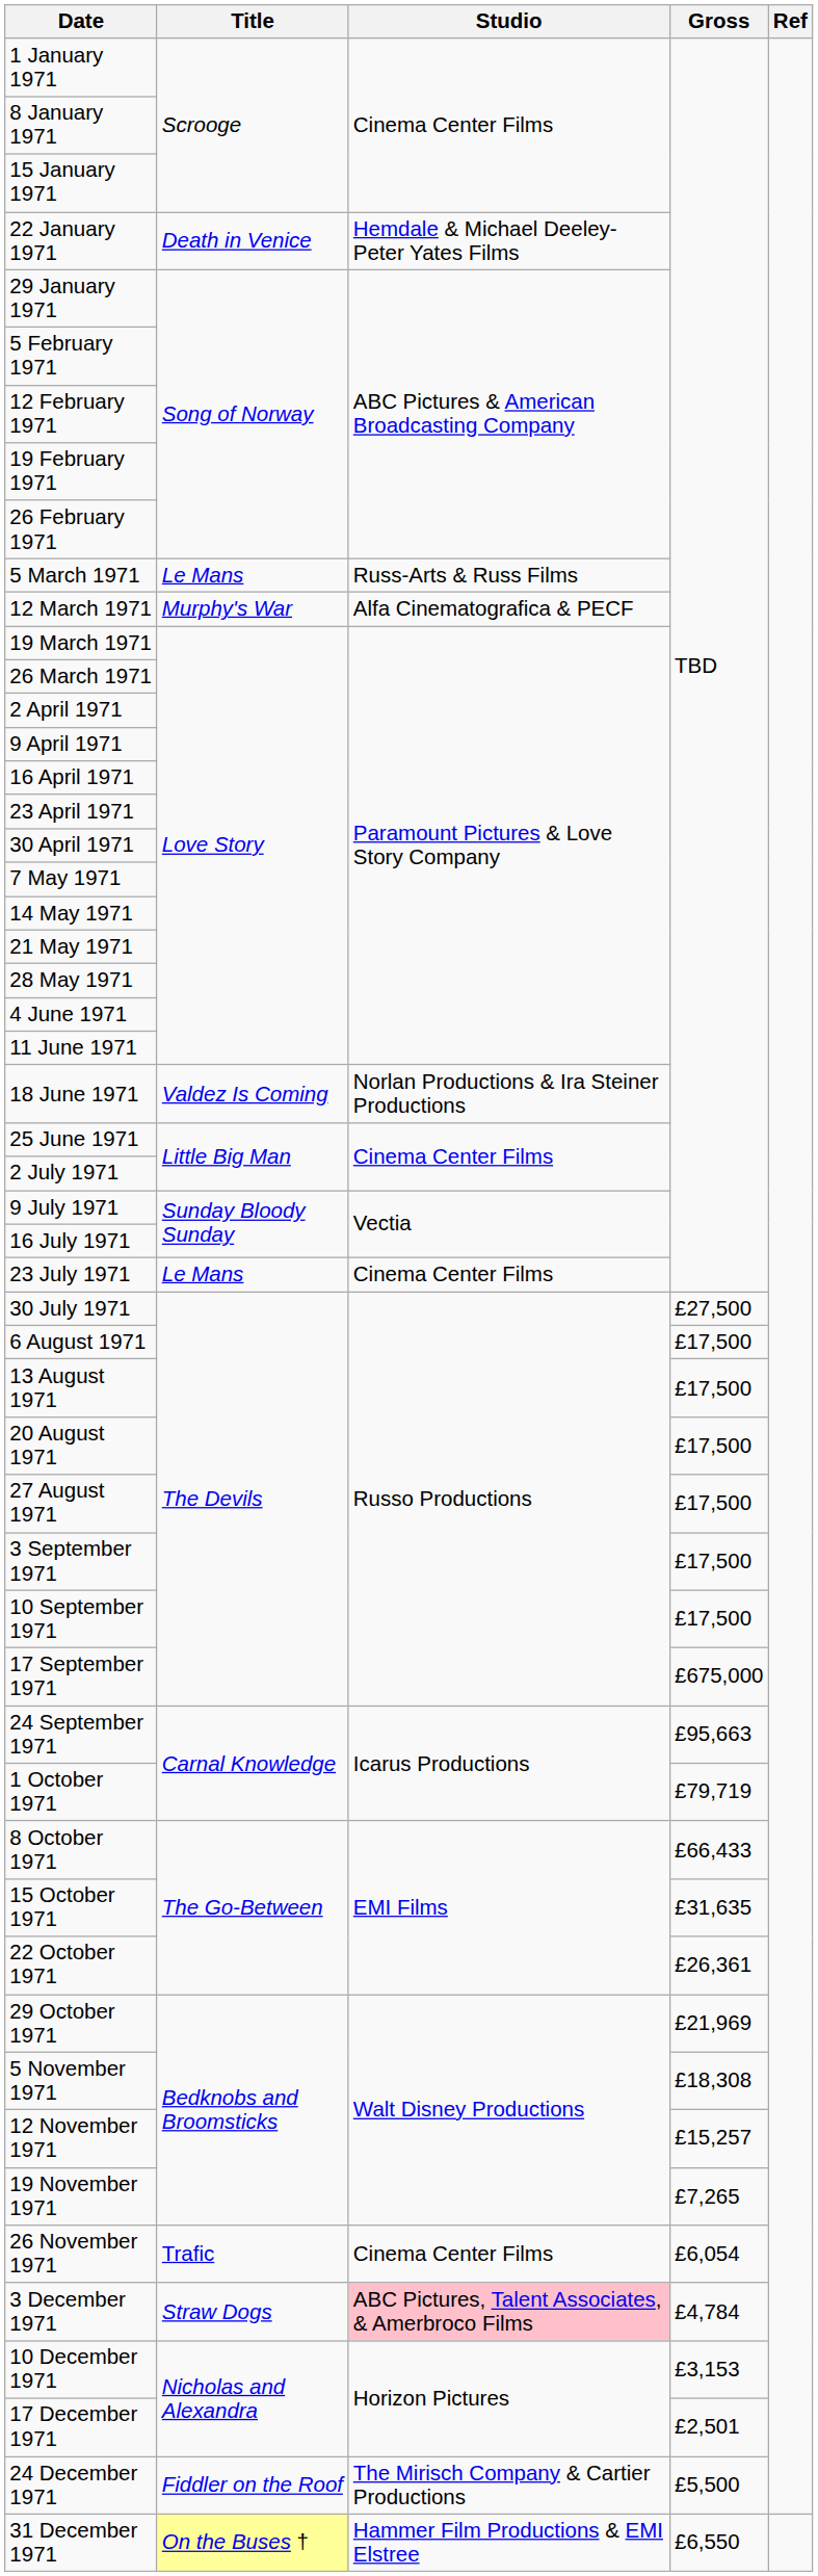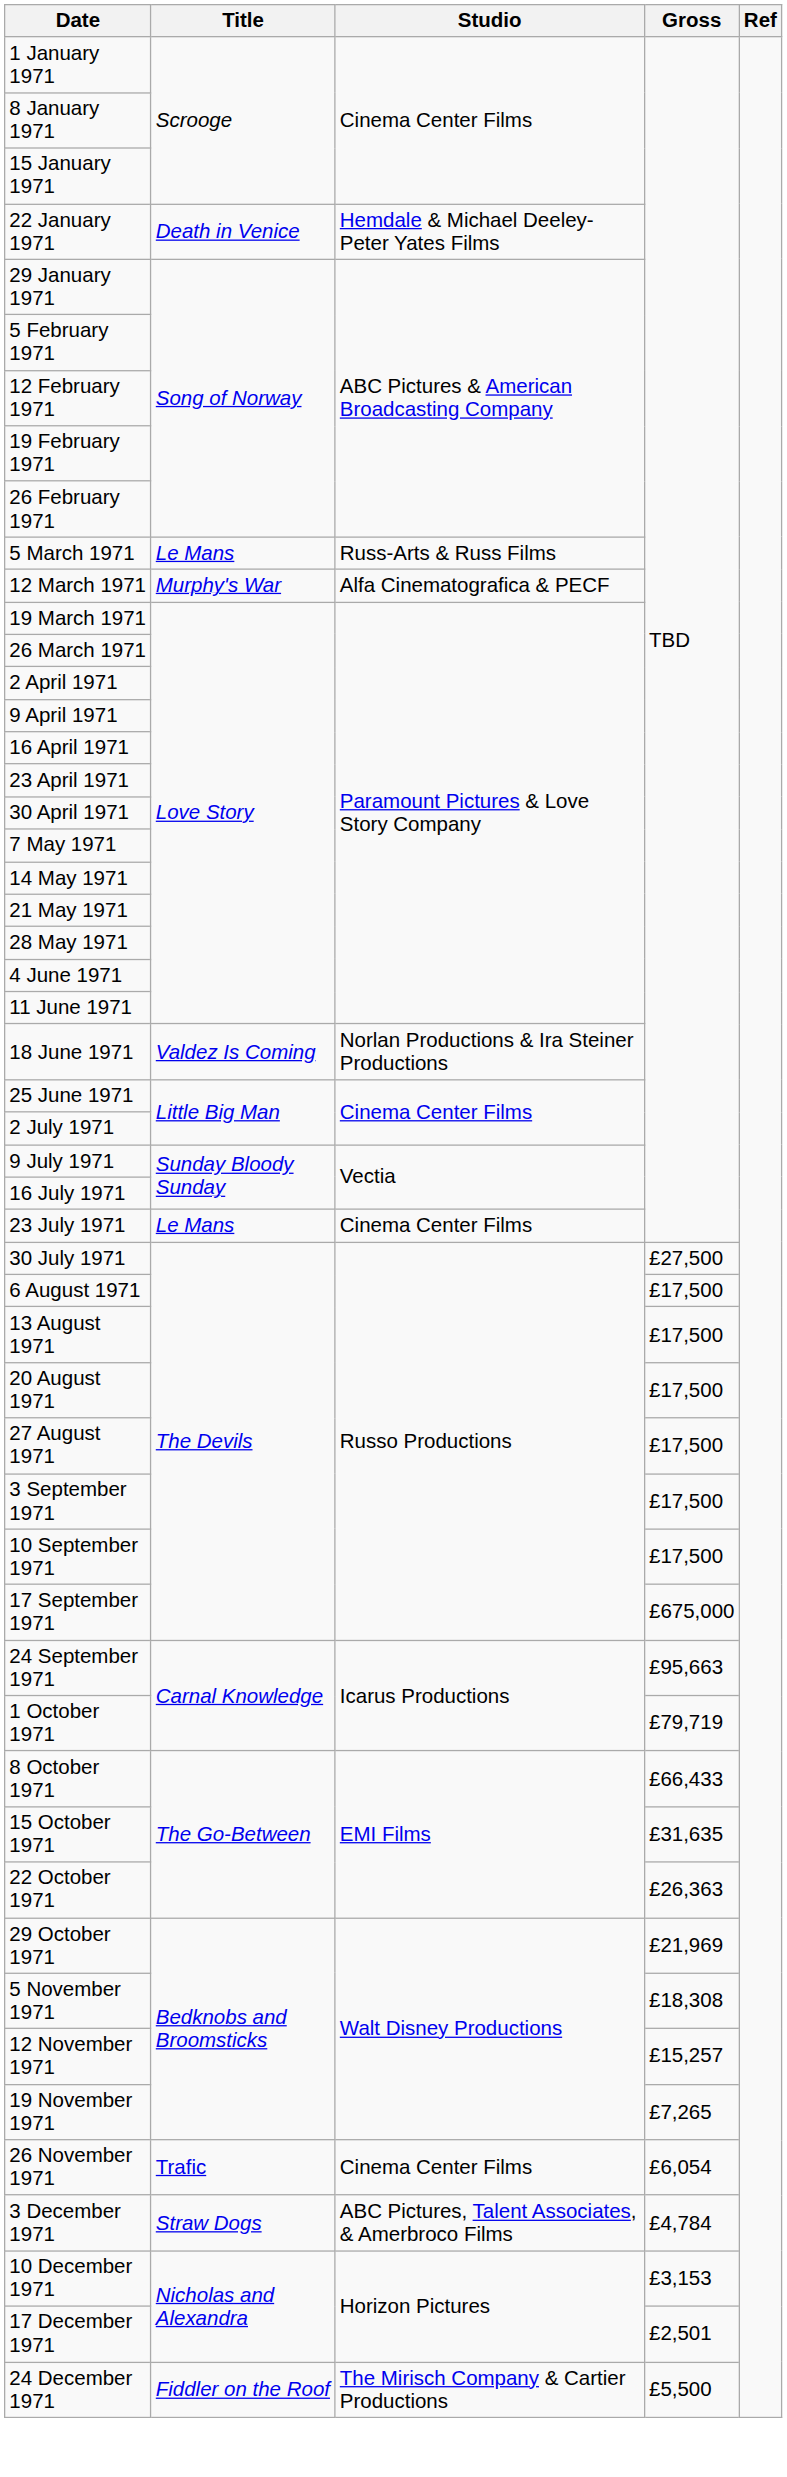22 October 1971 | Gross: £26,361 -> £26,363
3 December 1971 | Studio: pink background -> no background
- row: 31 December 1971 | On the Buses † | Hammer Film Productions & EMI Elstree | £6,550
